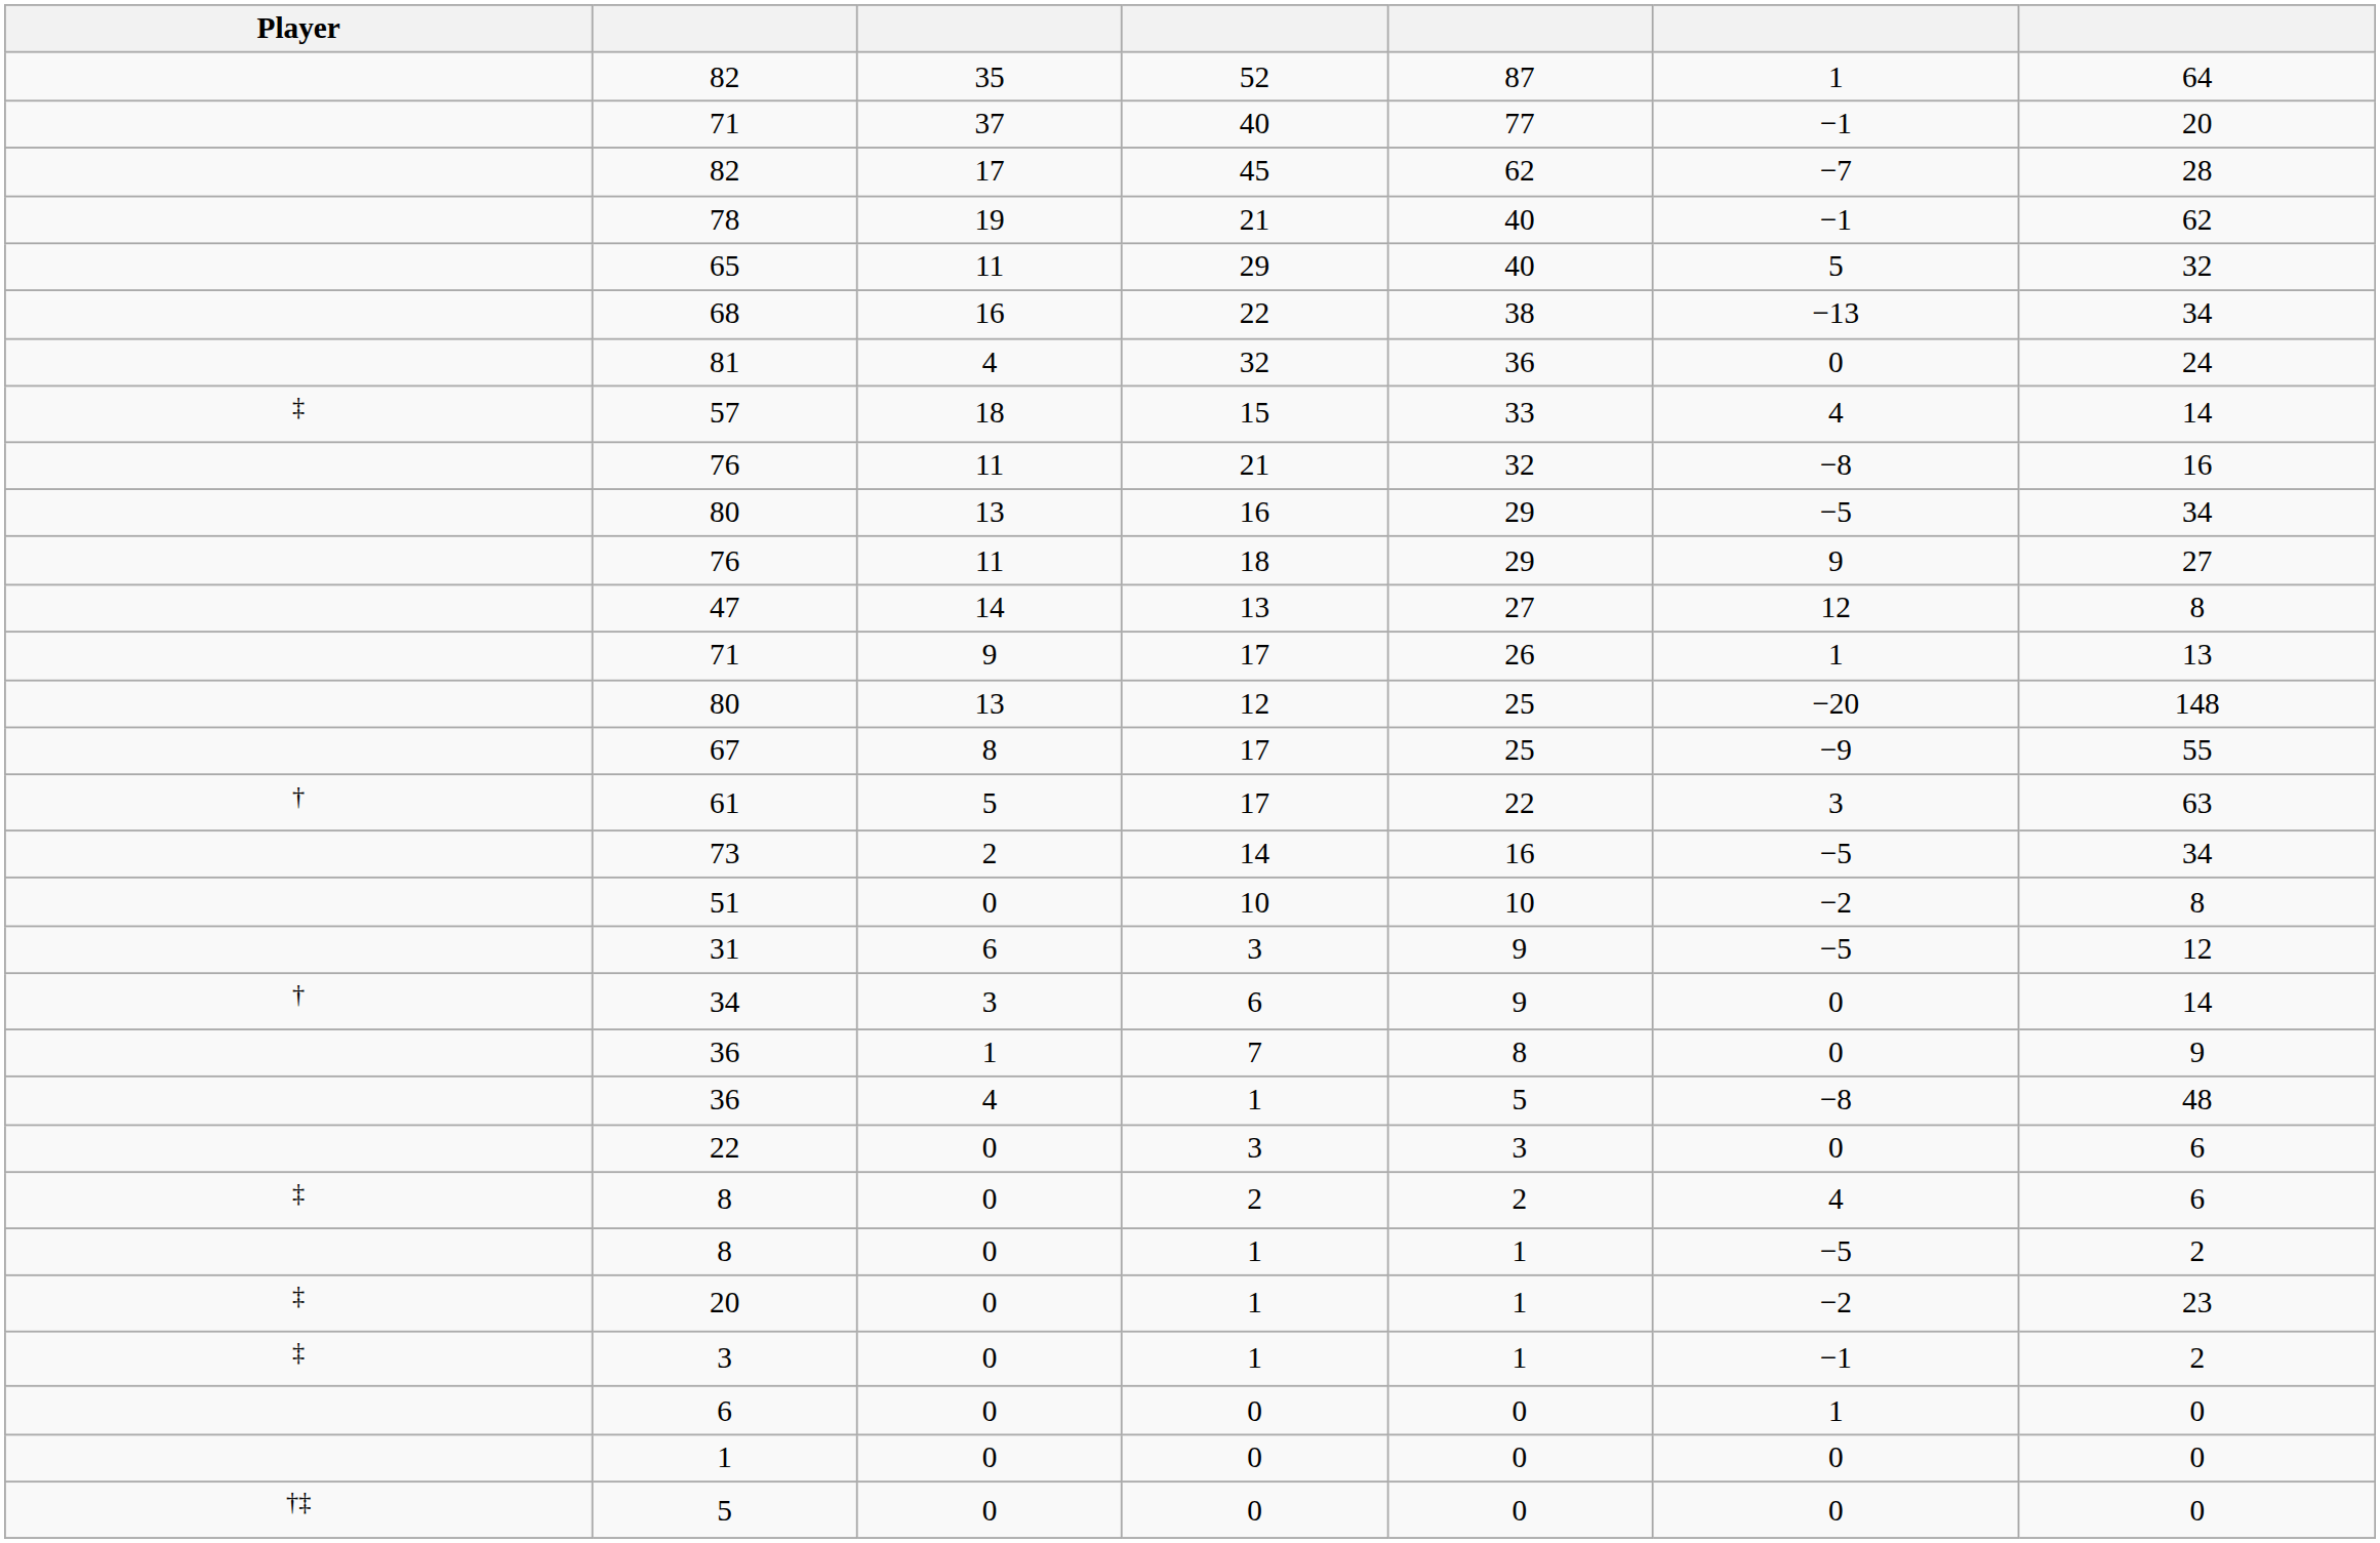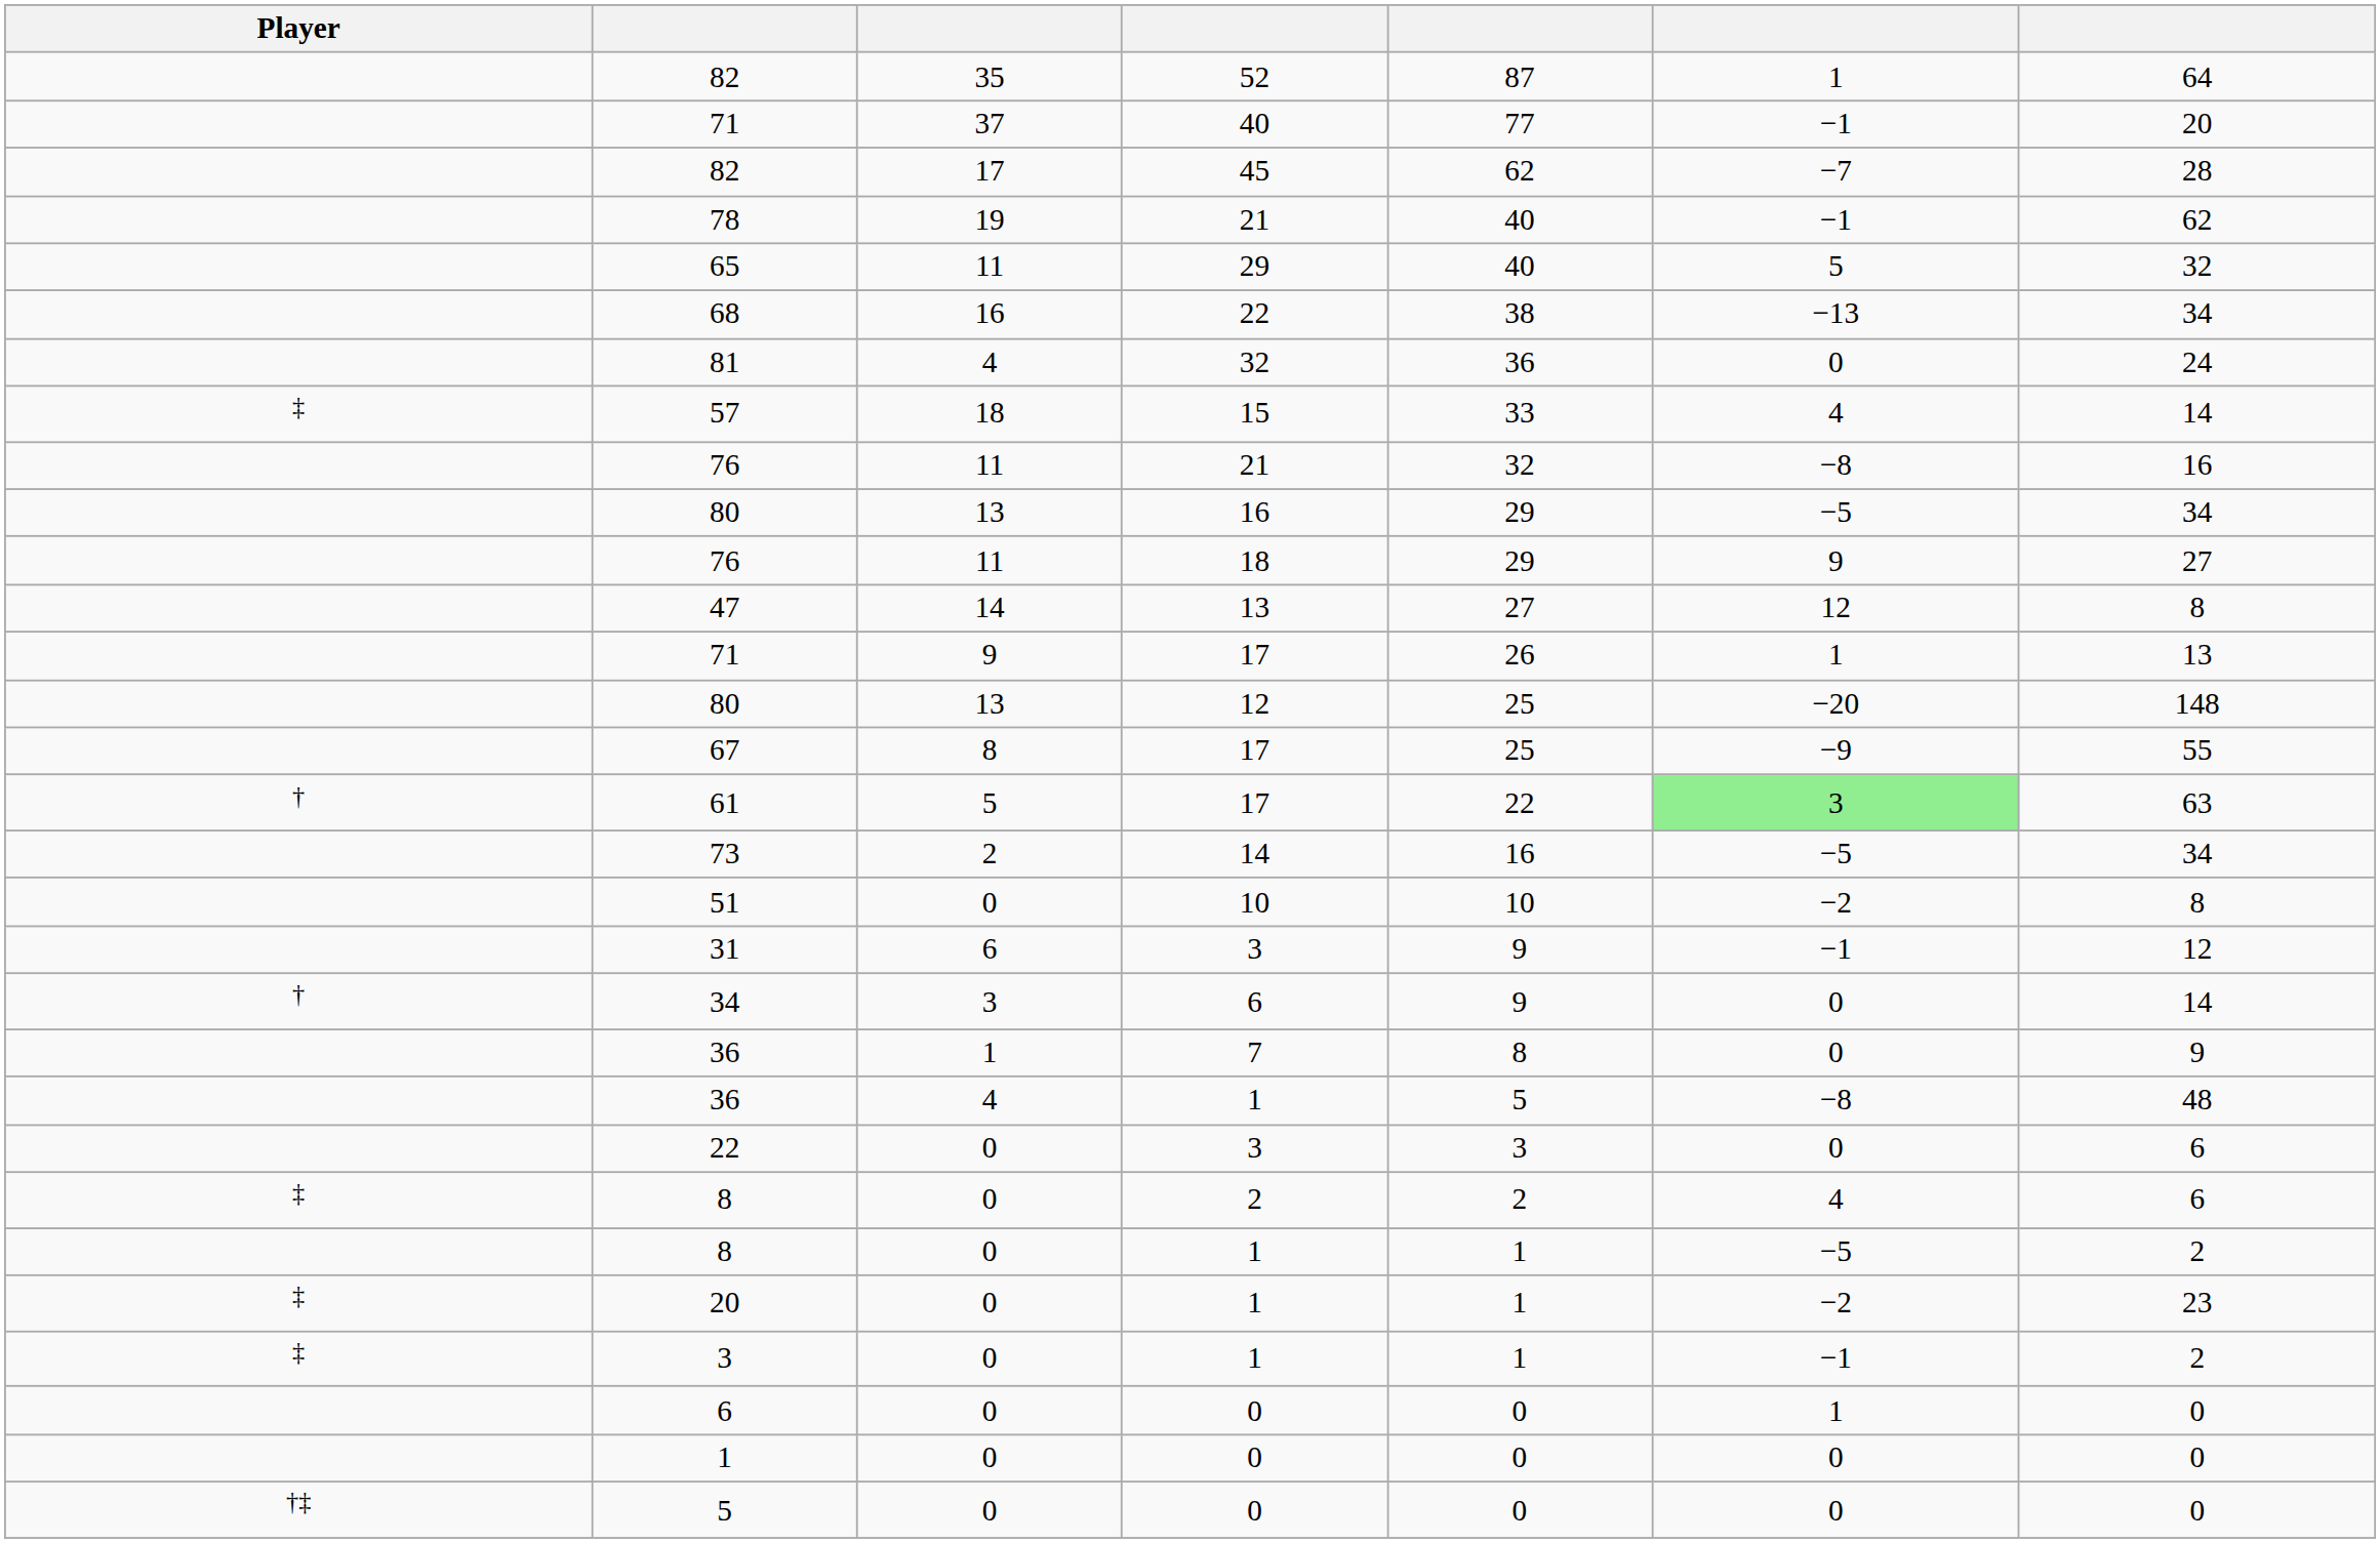61 | column 6: no background -> lightgreen background
31 | column 6: −5 -> −1
